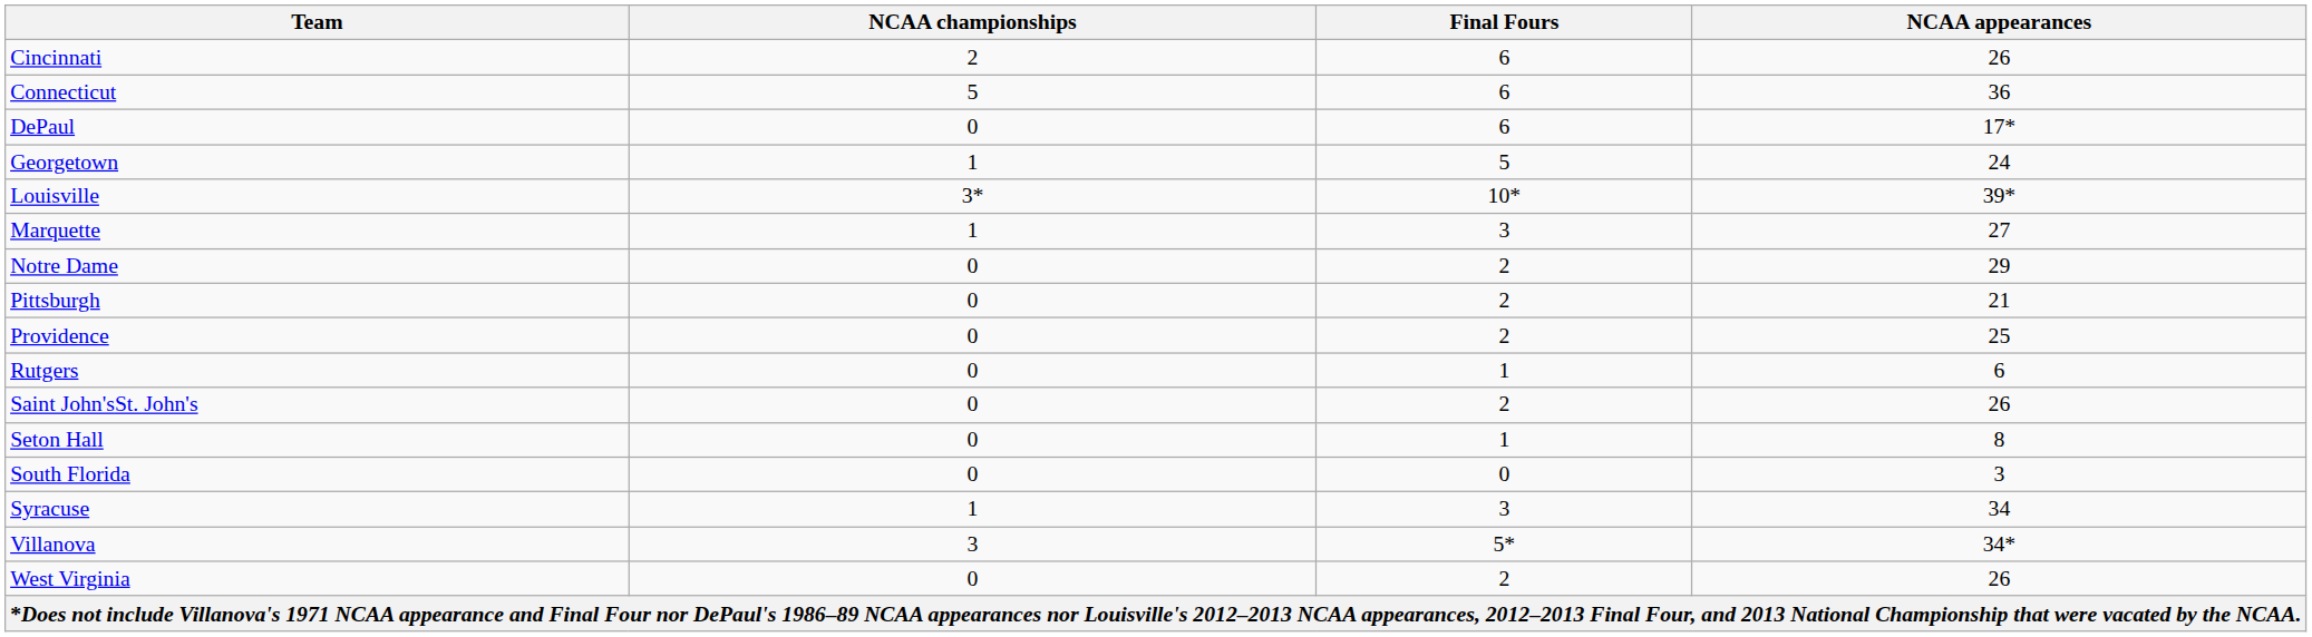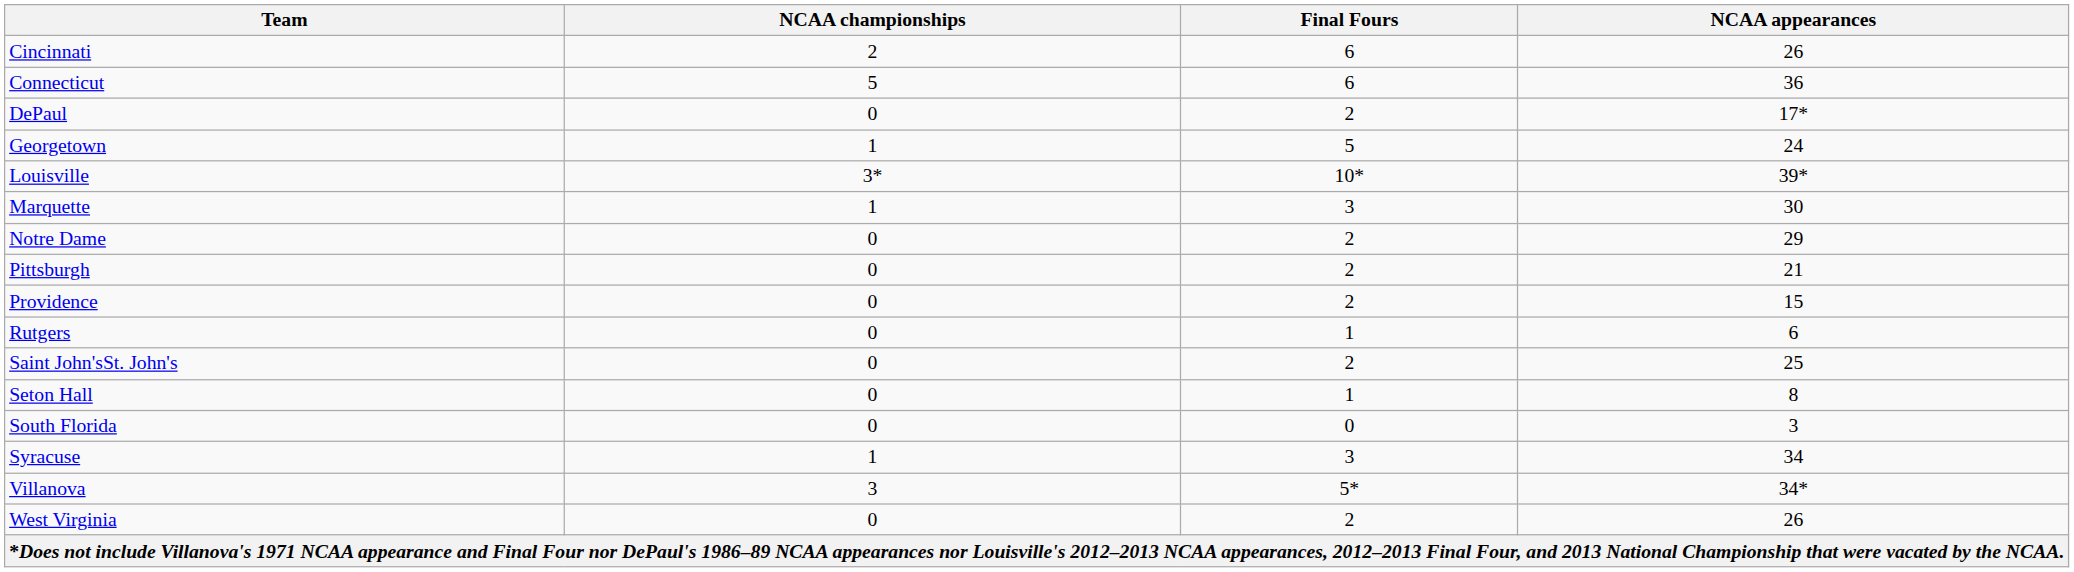DePaul | Final Fours: 6 -> 2
Marquette | NCAA appearances: 27 -> 30
Providence | NCAA appearances: 25 -> 15
Saint John'sSt. John's | NCAA appearances: 26 -> 25
